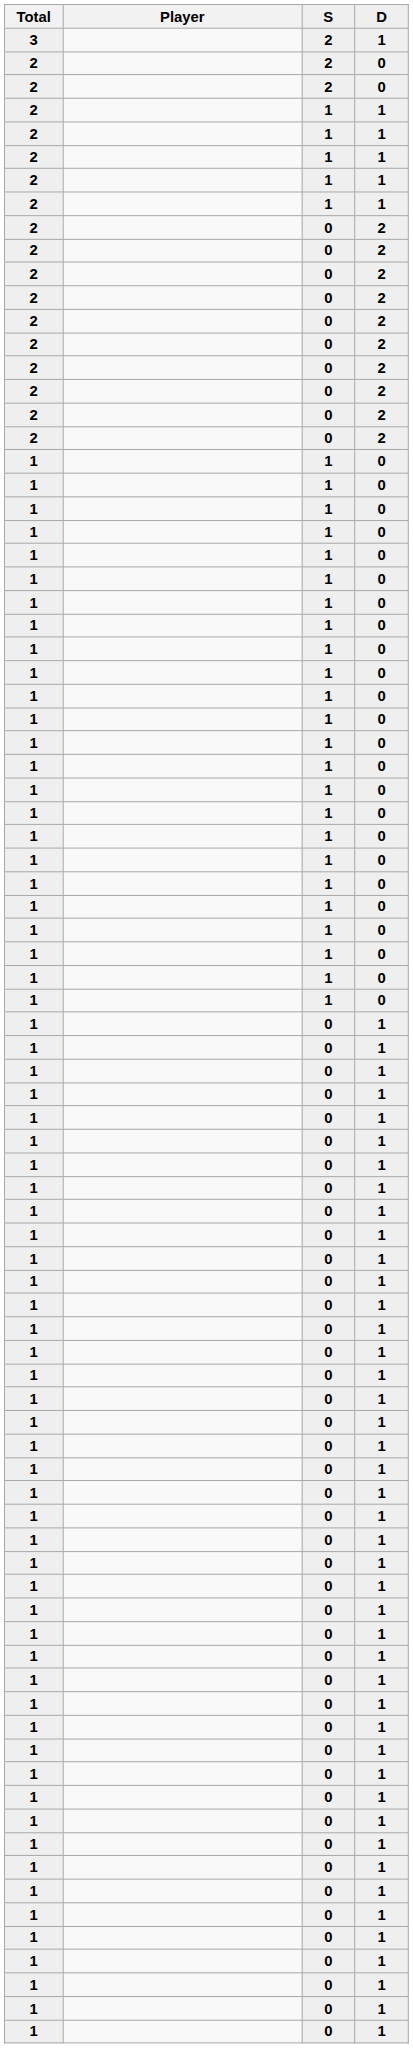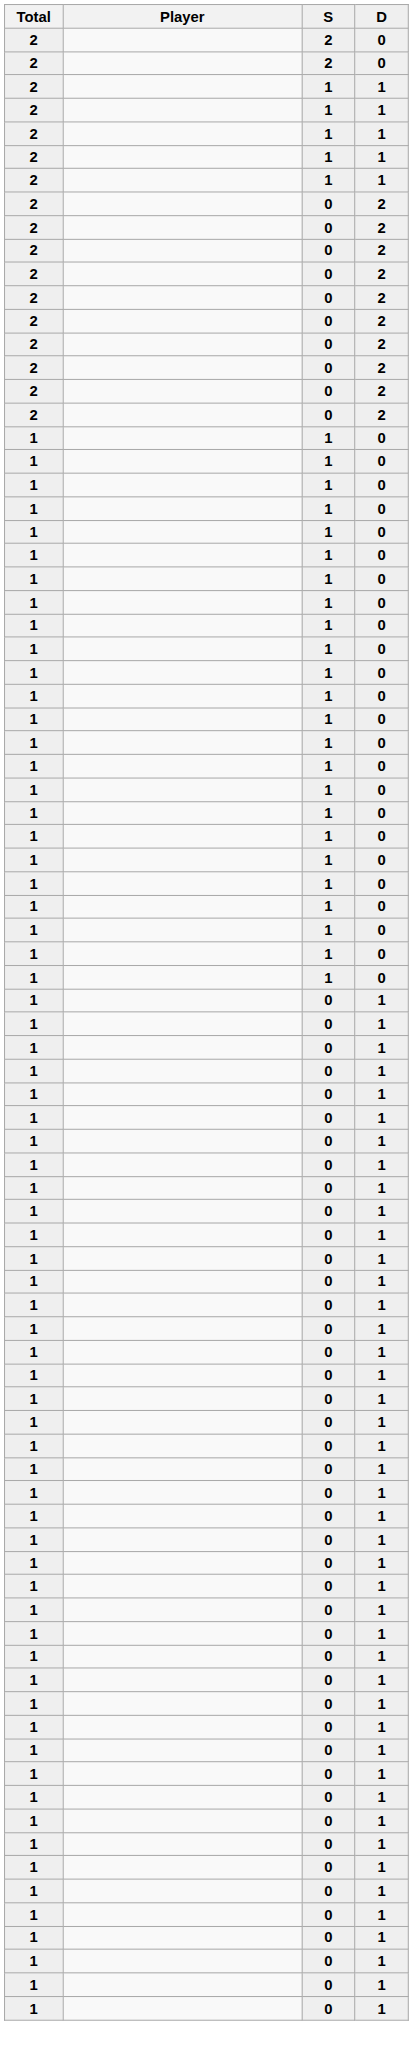- row: 3 | 2 | 1
